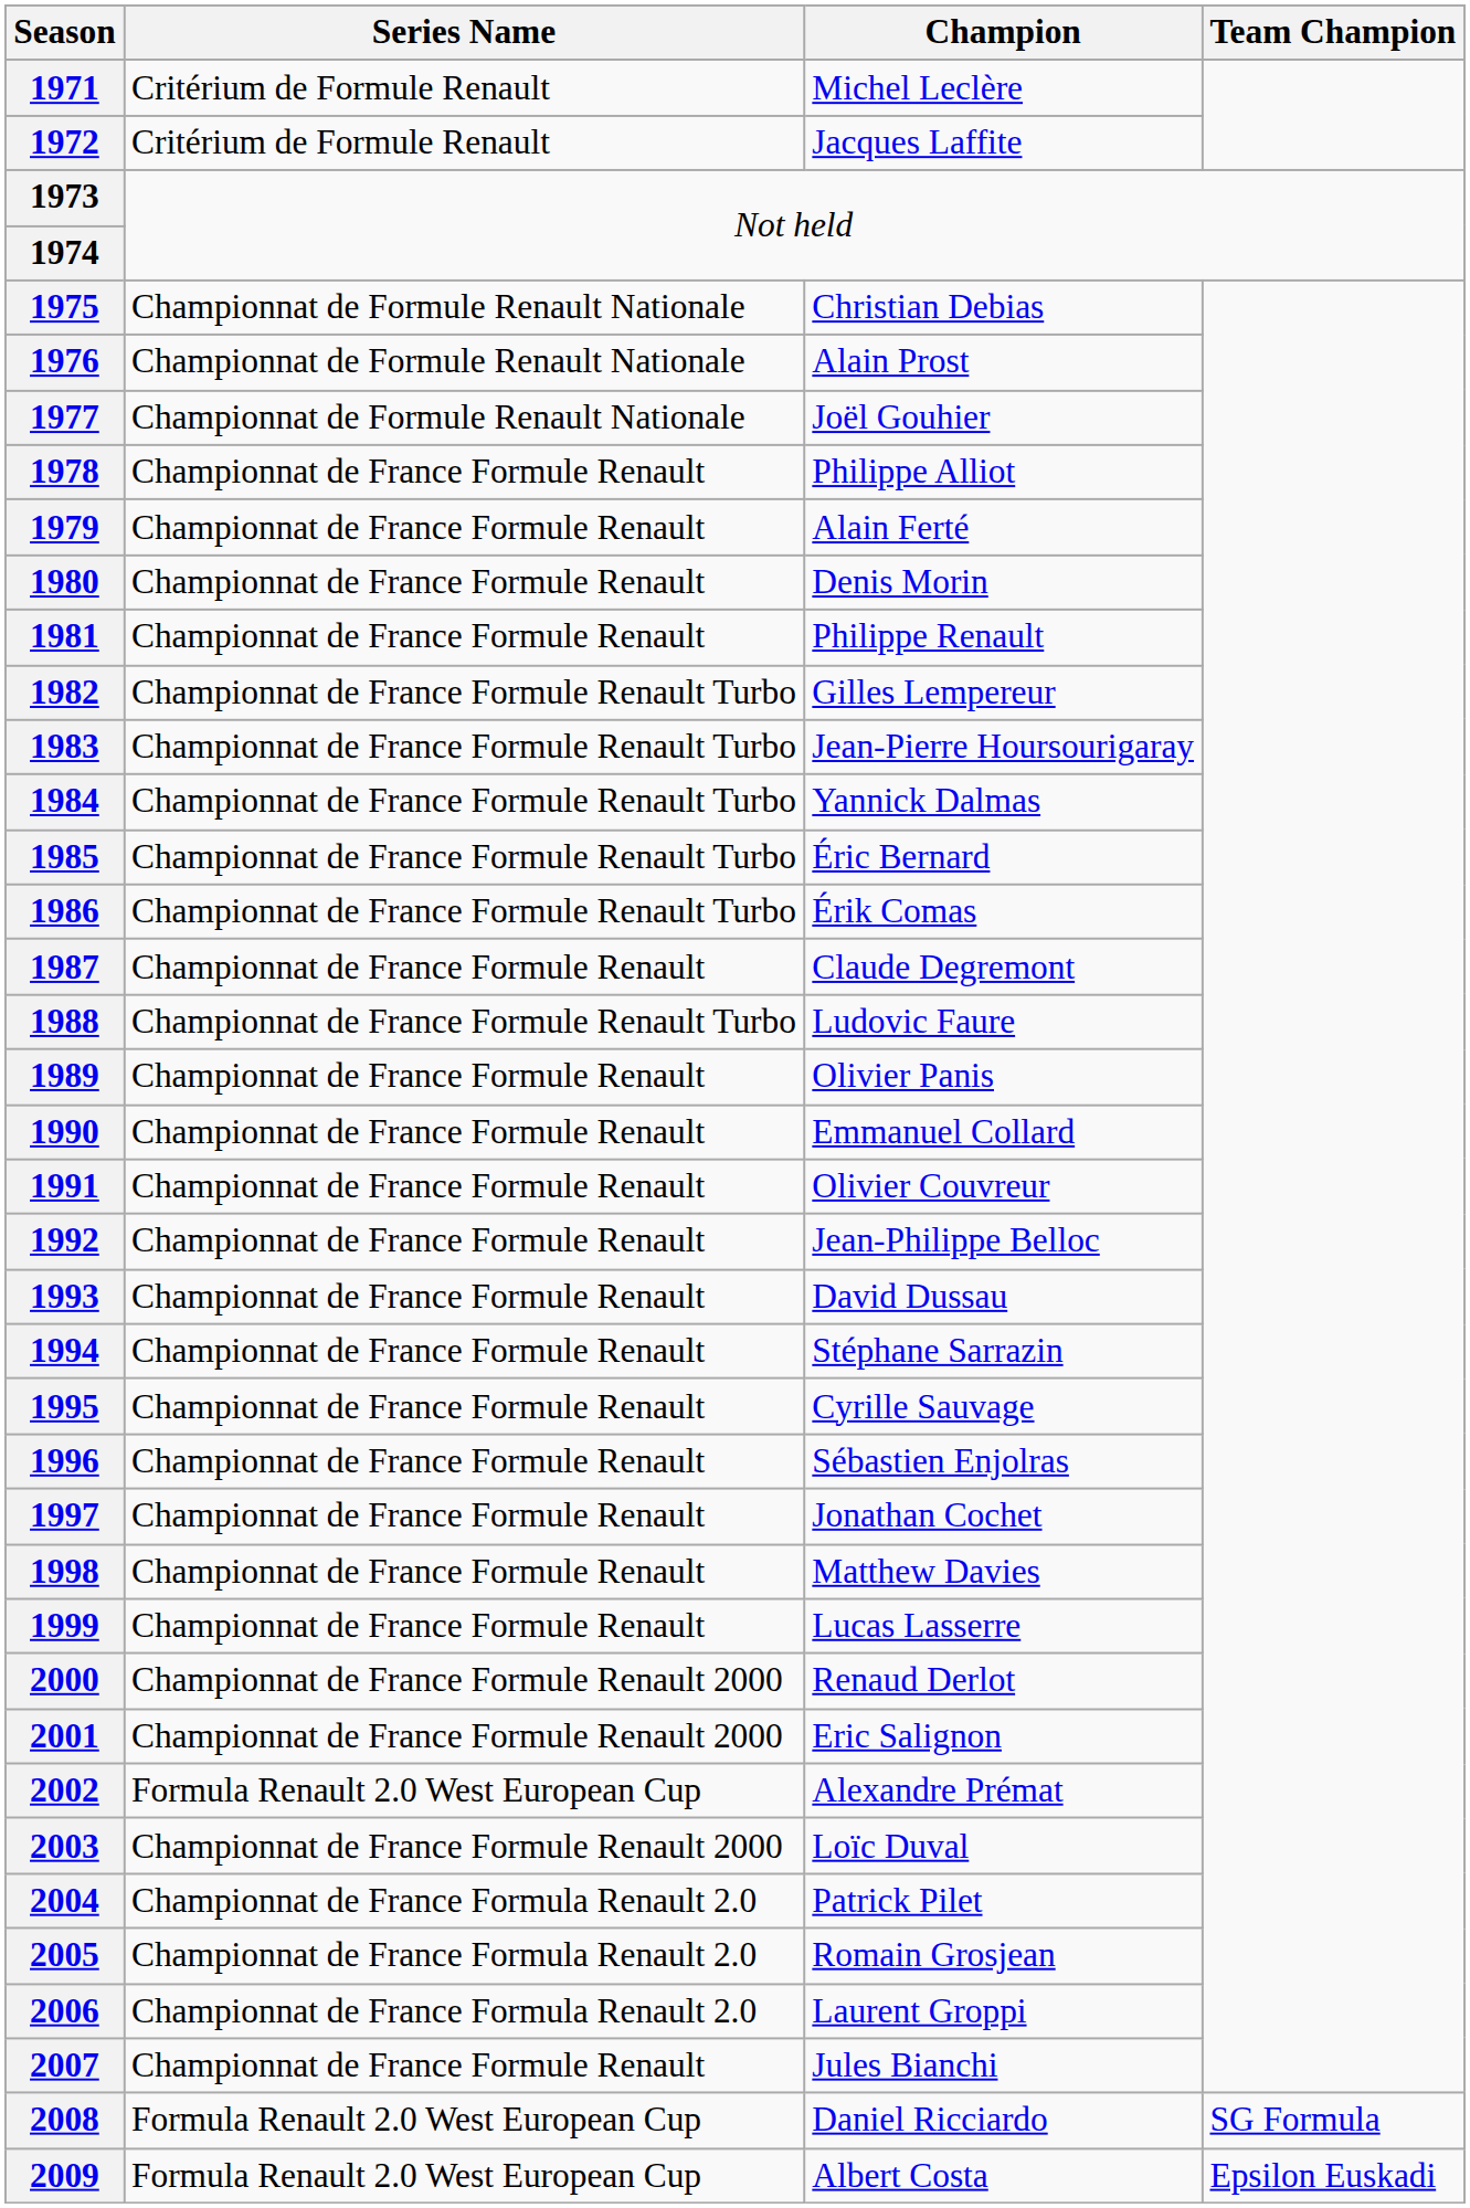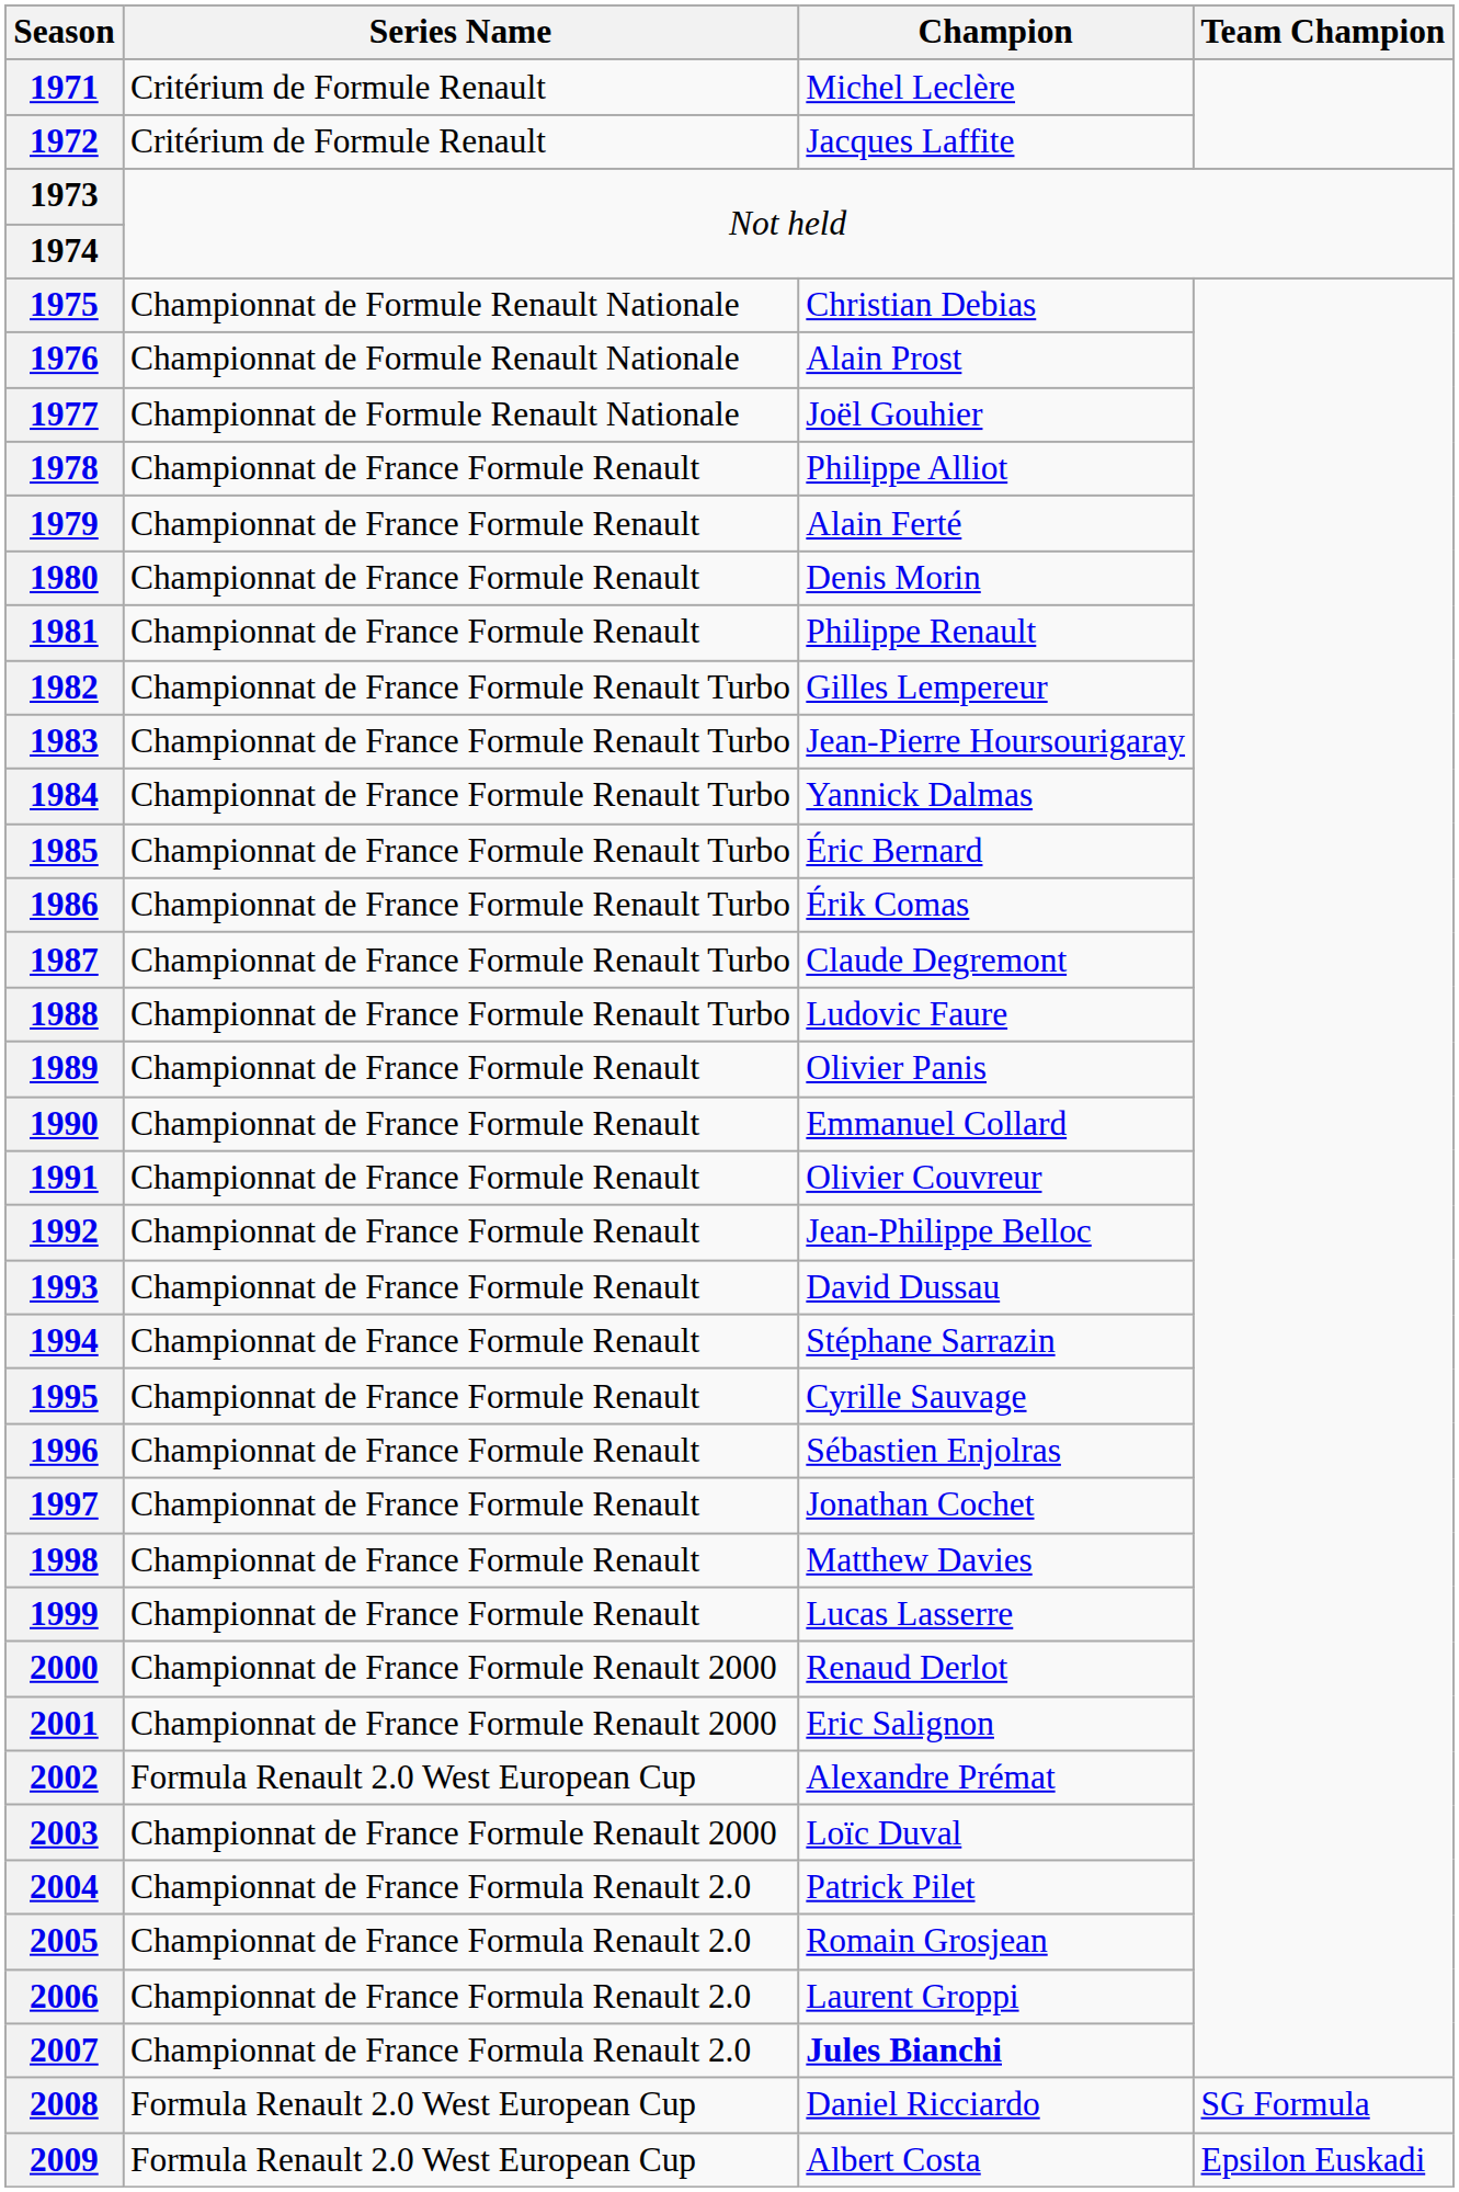1987 | Series Name: Championnat de France Formule Renault -> Championnat de France Formule Renault Turbo
2007 | Series Name: Championnat de France Formule Renault -> Championnat de France Formula Renault 2.0
2007 | Champion: normal -> bold
